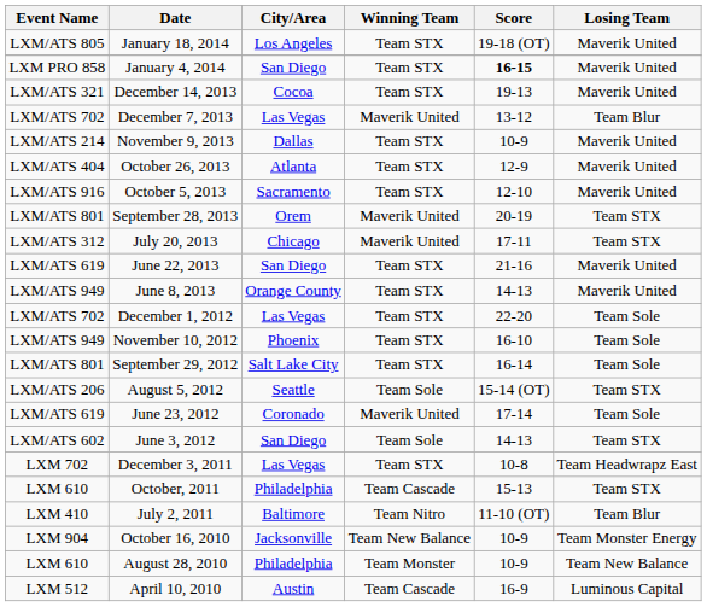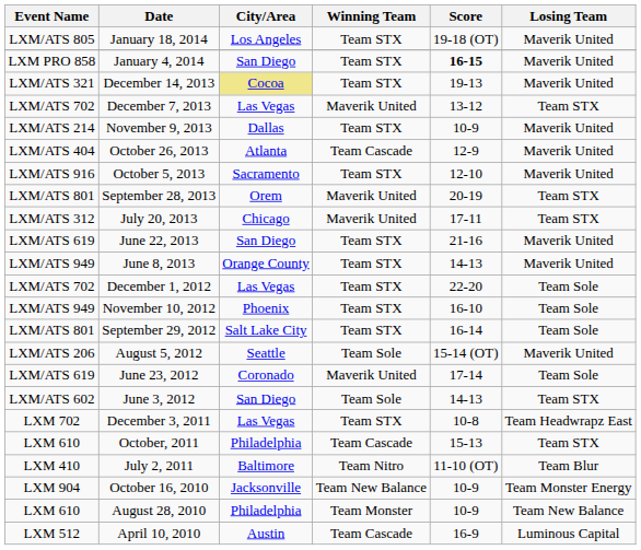December 14, 2013 | City/Area: no background -> khaki background
December 7, 2013 | Losing Team: Team Blur -> Team STX
October 26, 2013 | Winning Team: Team STX -> Team Cascade
August 5, 2012 | Losing Team: Team STX -> Maverik United
